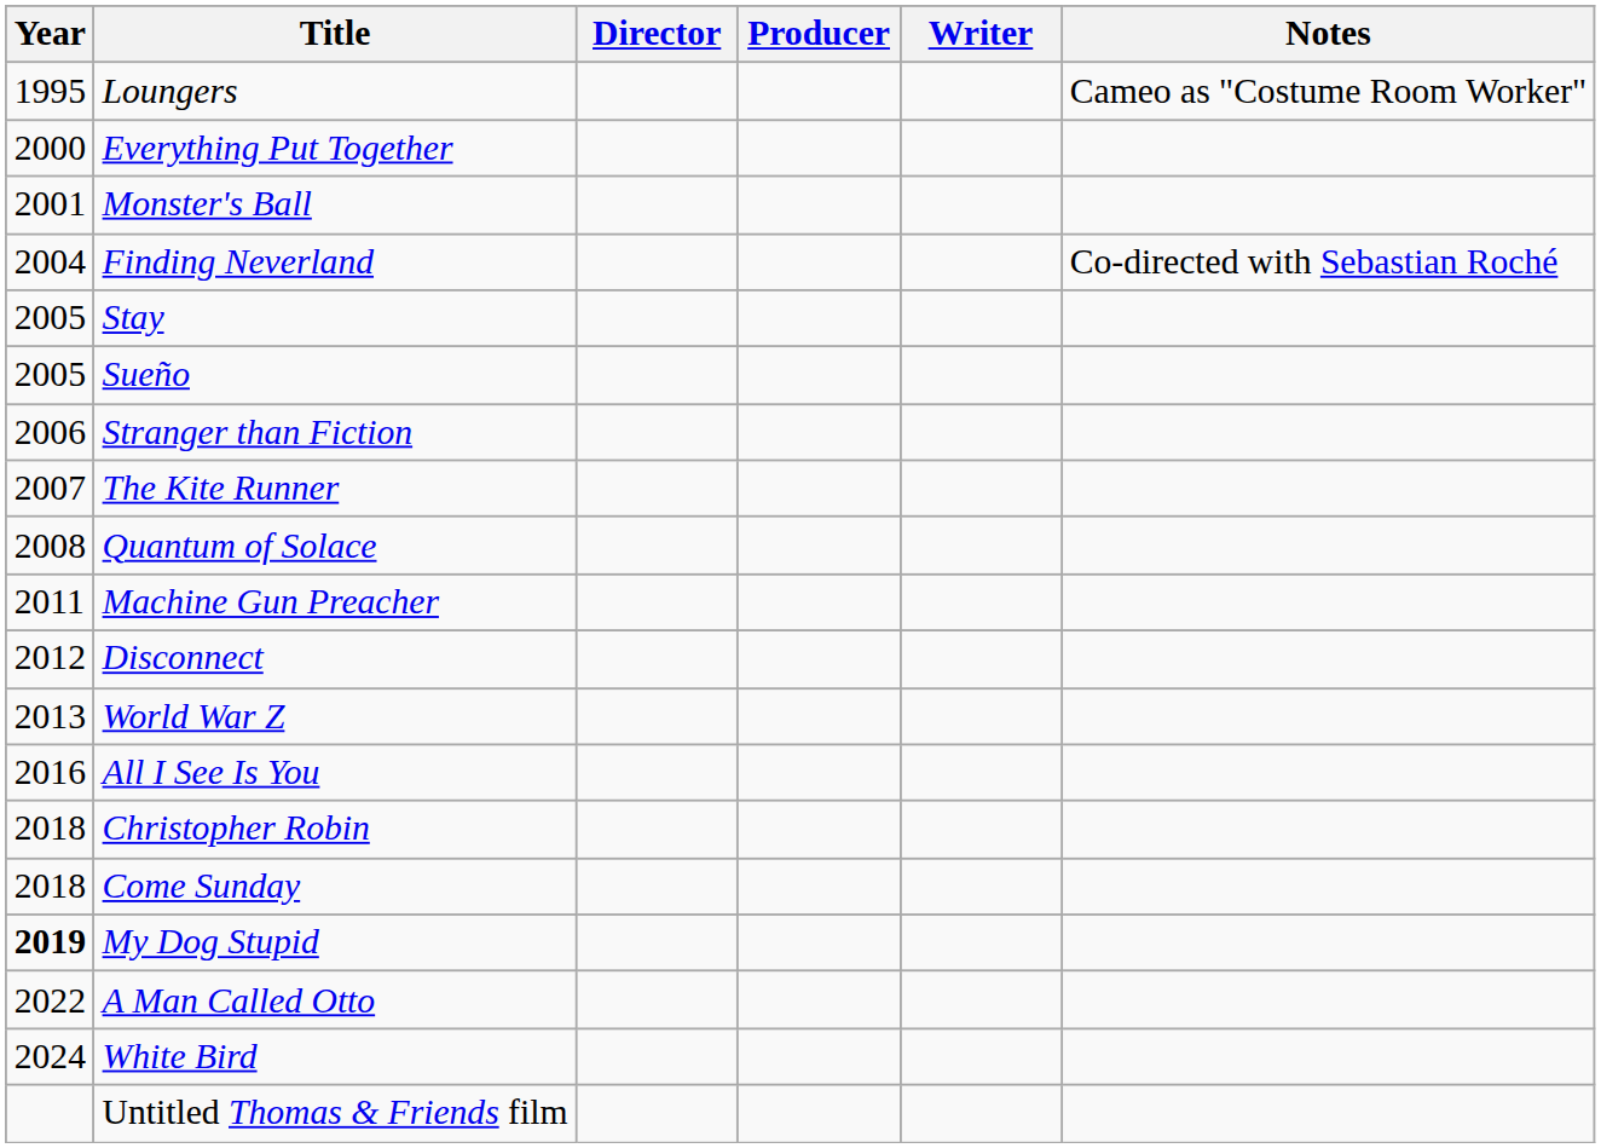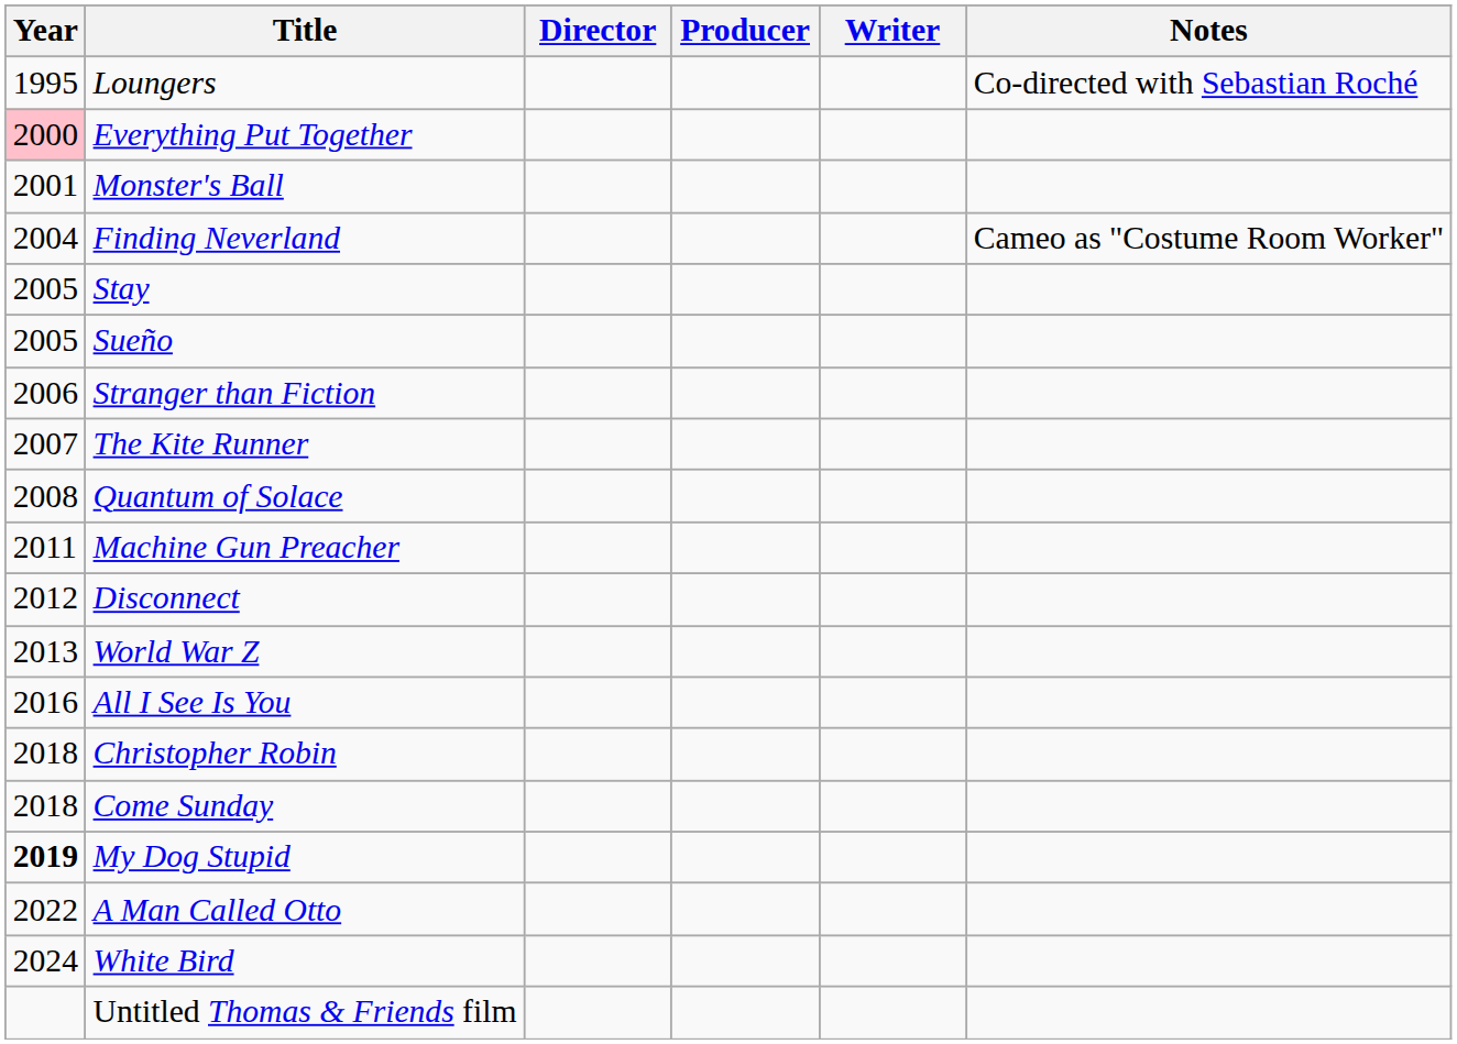Loungers | Notes: Cameo as "Costume Room Worker" -> Co-directed with Sebastian Roché
Everything Put Together | Year: no background -> pink background
Finding Neverland | Notes: Co-directed with Sebastian Roché -> Cameo as "Costume Room Worker"
